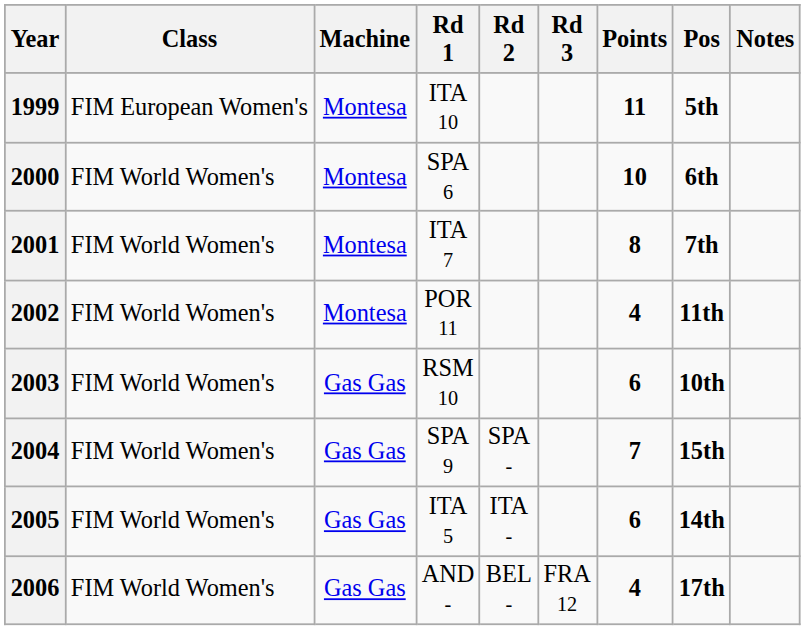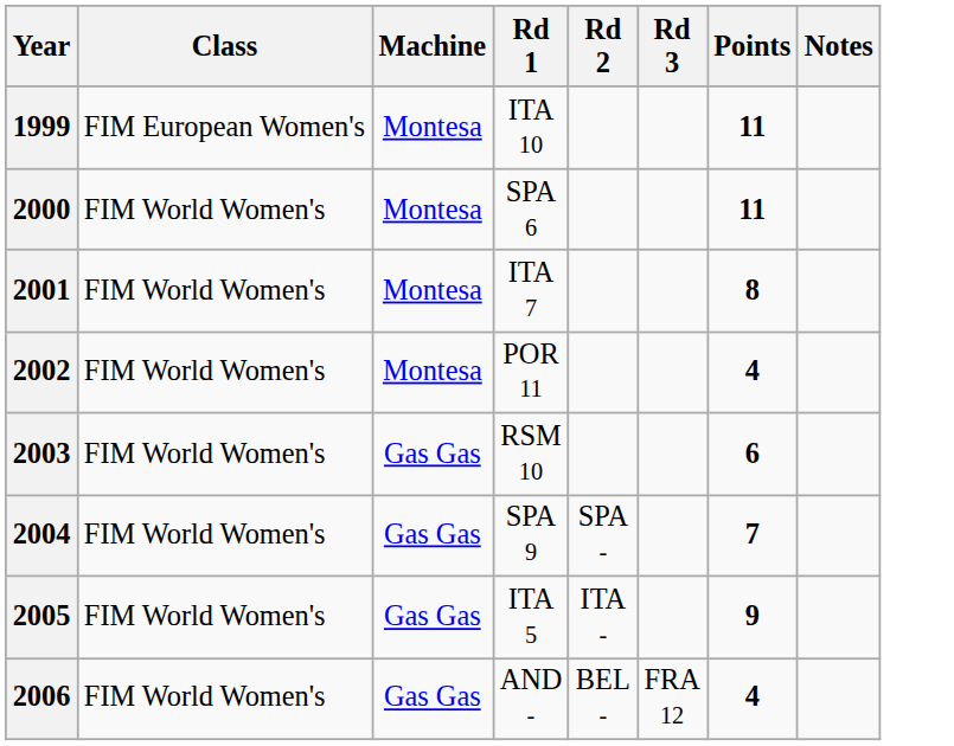- column: Pos | 5th | 6th | 7th | 11th | 10th | 15th | 14th | 17th
2000 | Points: 10 -> 11
2005 | Points: 6 -> 9
